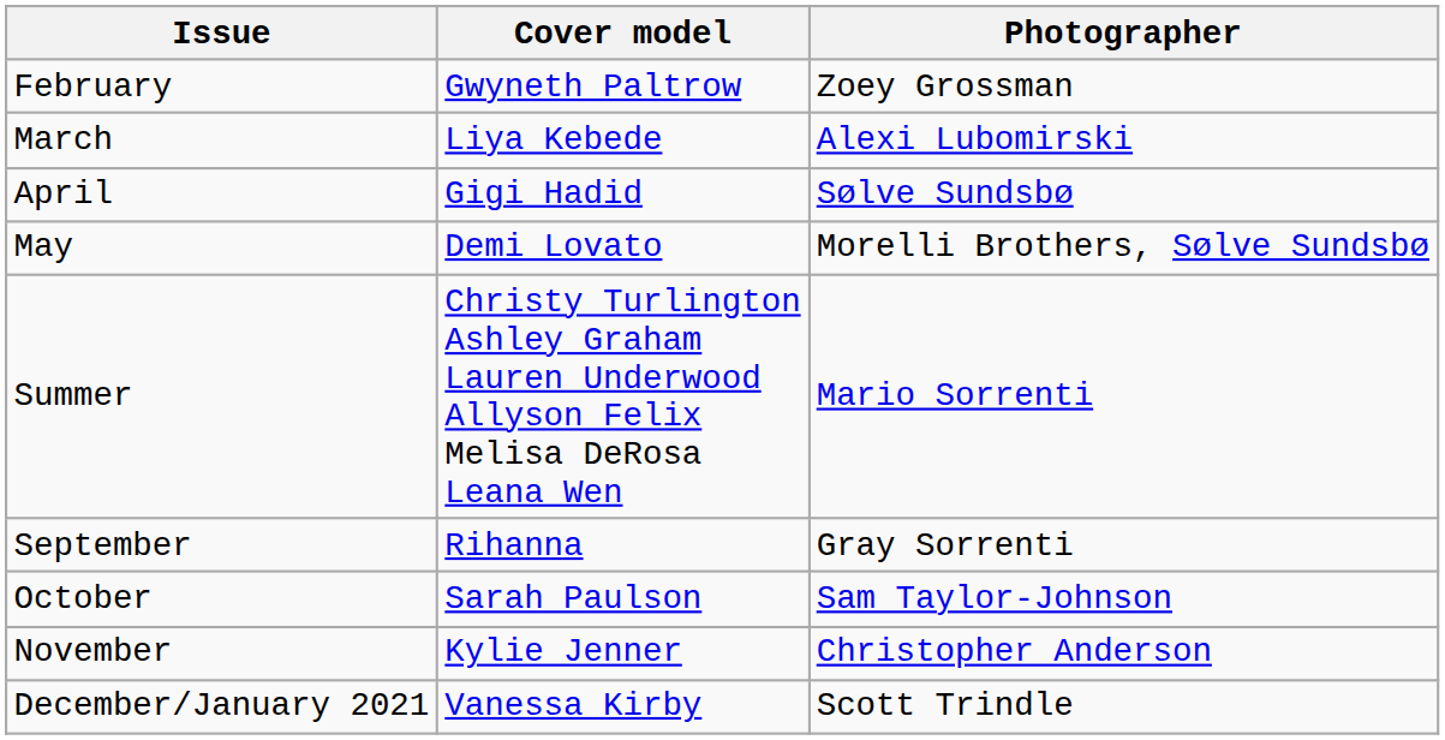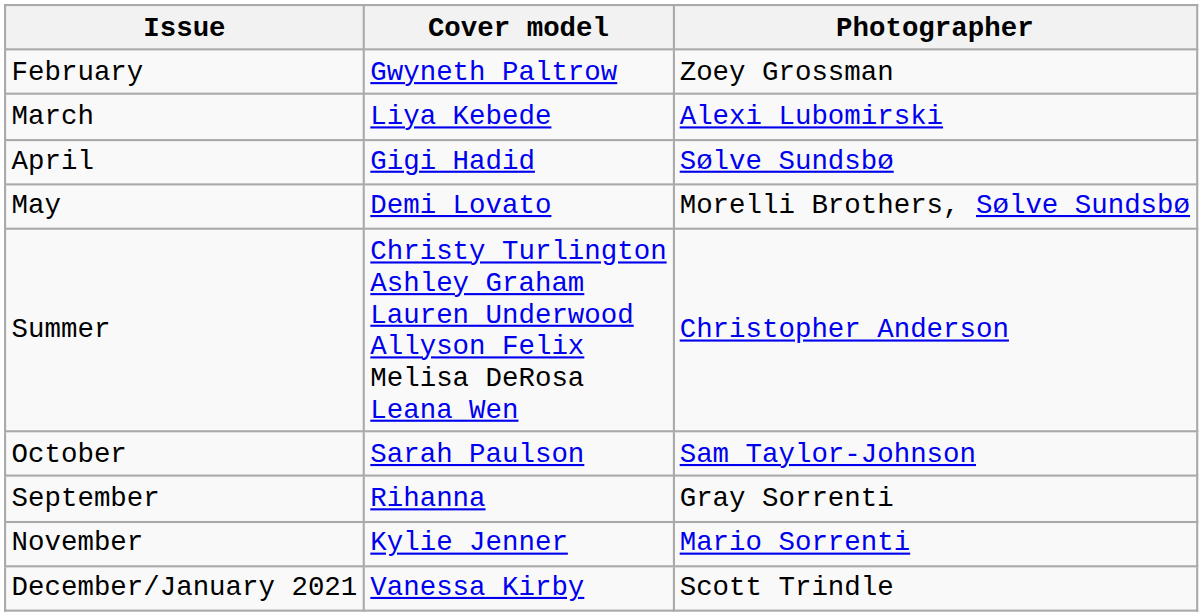Summer | Photographer: Mario Sorrenti -> Christopher Anderson
rows swapped: September <-> October
November | Photographer: Christopher Anderson -> Mario Sorrenti
